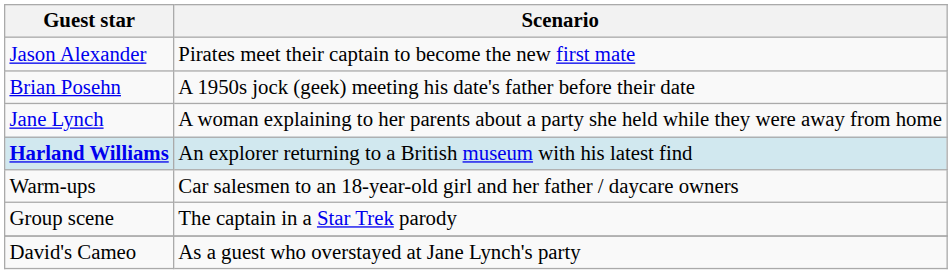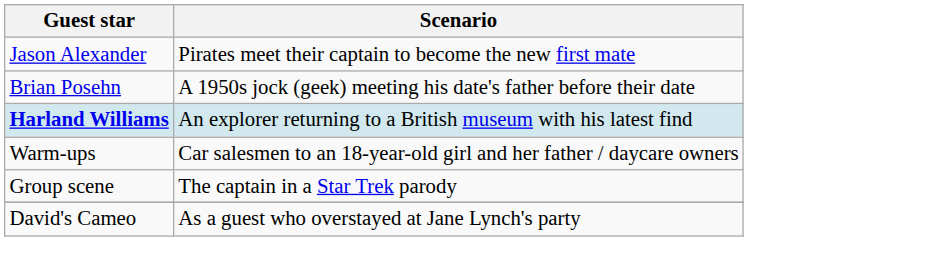- row: Jane Lynch | A woman explaining to her parents about a party she held while they were away from home
